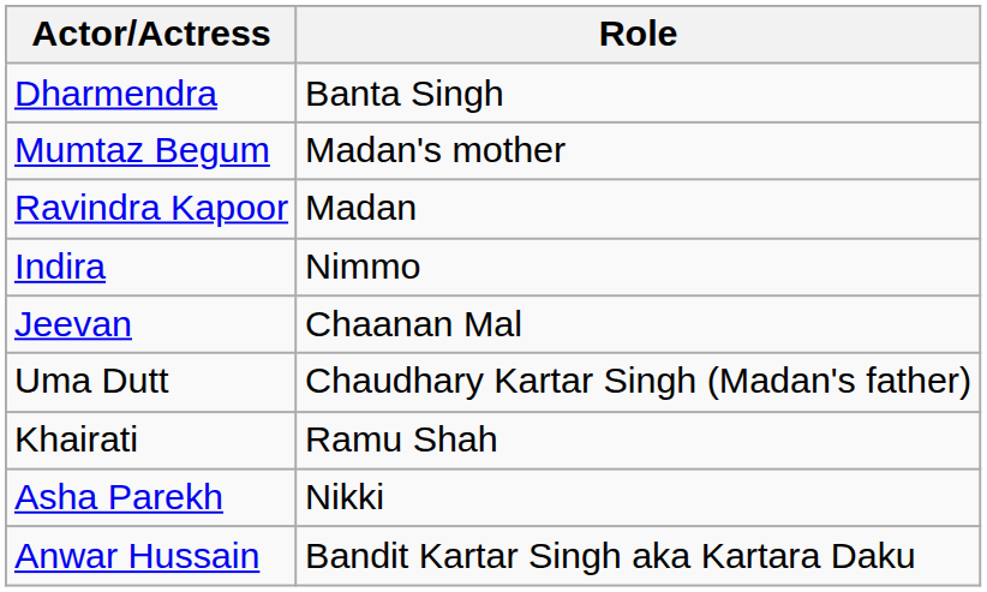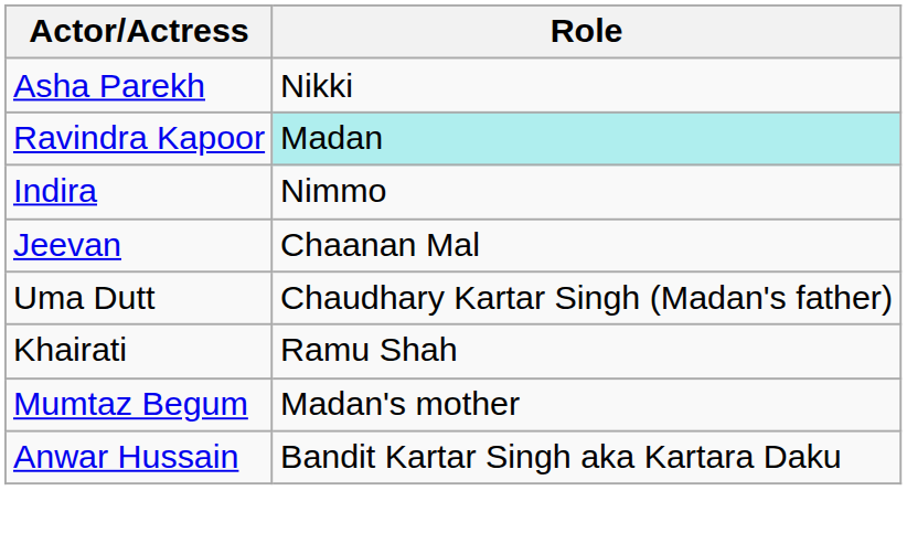- row: Dharmendra | Banta Singh
rows swapped: Asha Parekh <-> Mumtaz Begum
Ravindra Kapoor | Role: no background -> paleturquoise background
